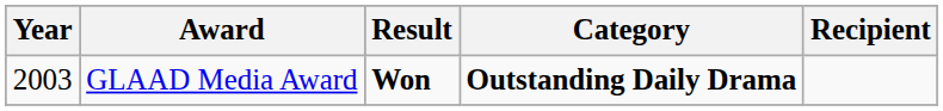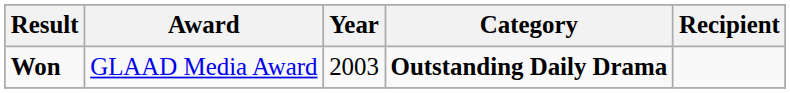columns swapped: Year <-> Result
